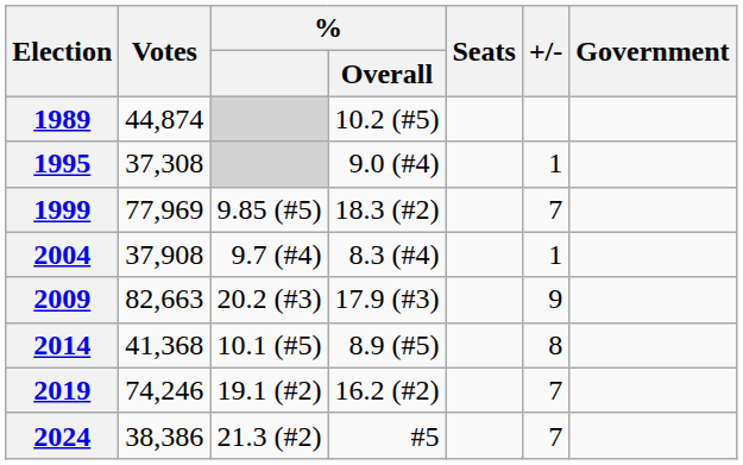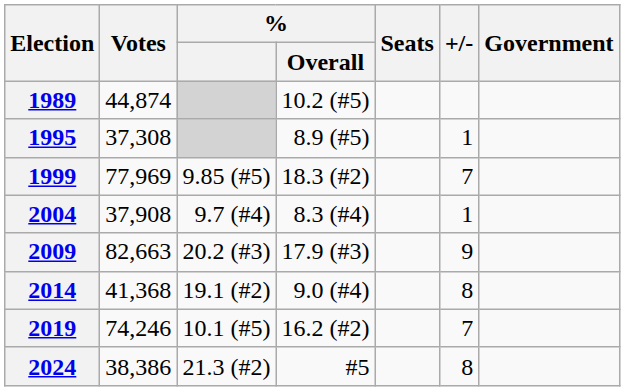1995 | % / Overall: 9.0 (#4) -> 8.9 (#5)
2014 | %: 10.1 (#5) -> 19.1 (#2)
2014 | % / Overall: 8.9 (#5) -> 9.0 (#4)
2019 | %: 19.1 (#2) -> 10.1 (#5)
2024 | +/-: 7 -> 8
